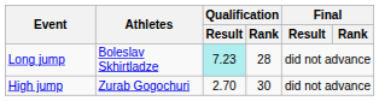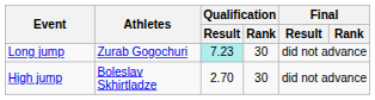Long jump | Athletes: Boleslav Skhirtladze -> Zurab Gogochuri
Long jump | Qualification / Rank: 28 -> 30
High jump | Athletes: Zurab Gogochuri -> Boleslav Skhirtladze
